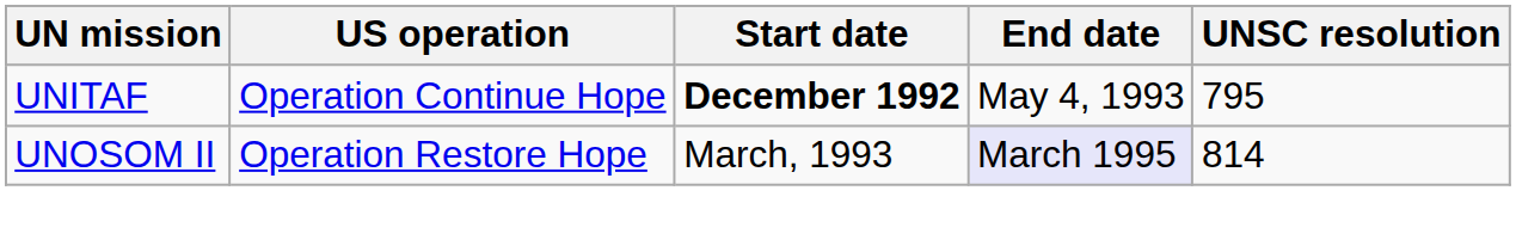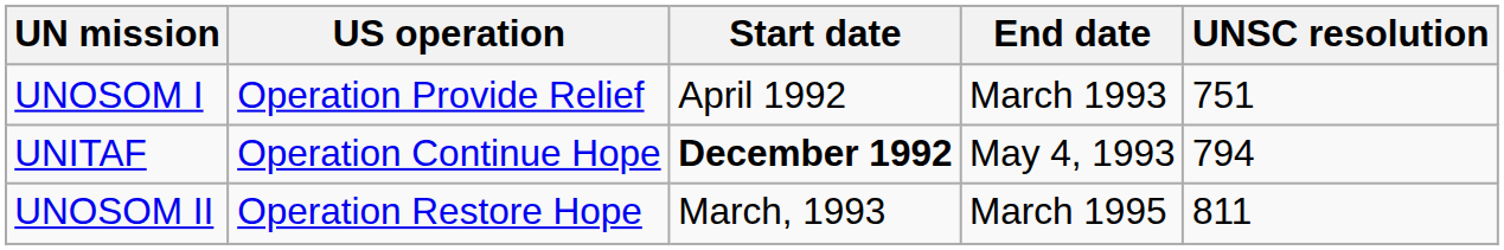+ row: UNOSOM I | Operation Provide Relief | April 1992 | March 1993 | 751
UNITAF | UNSC resolution: 795 -> 794
UNOSOM II | End date: lavender background -> no background
UNOSOM II | UNSC resolution: 814 -> 811
